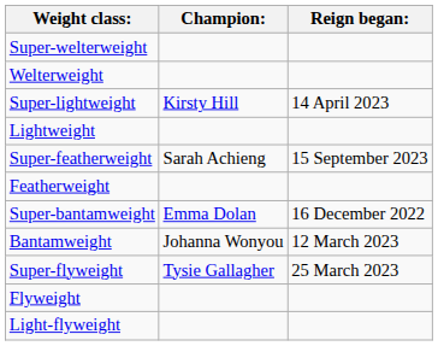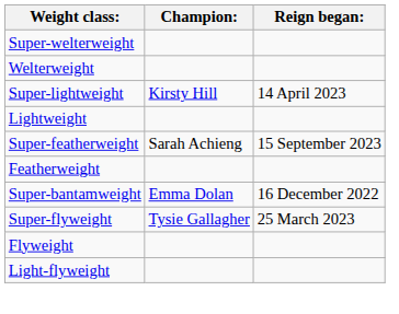- row: Bantamweight | Johanna Wonyou | 12 March 2023
